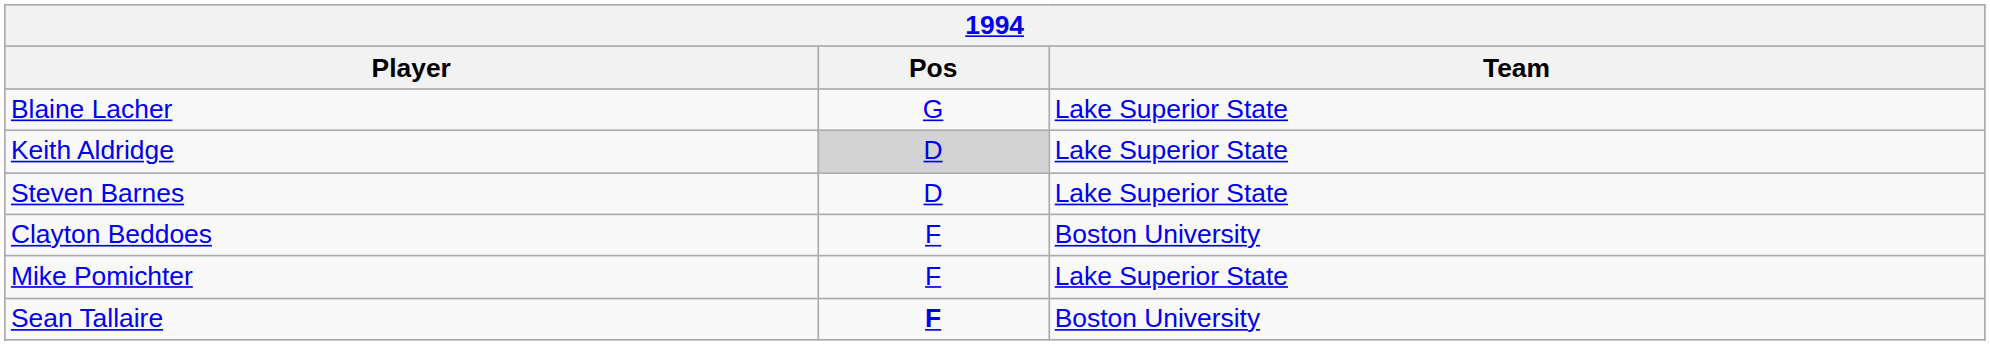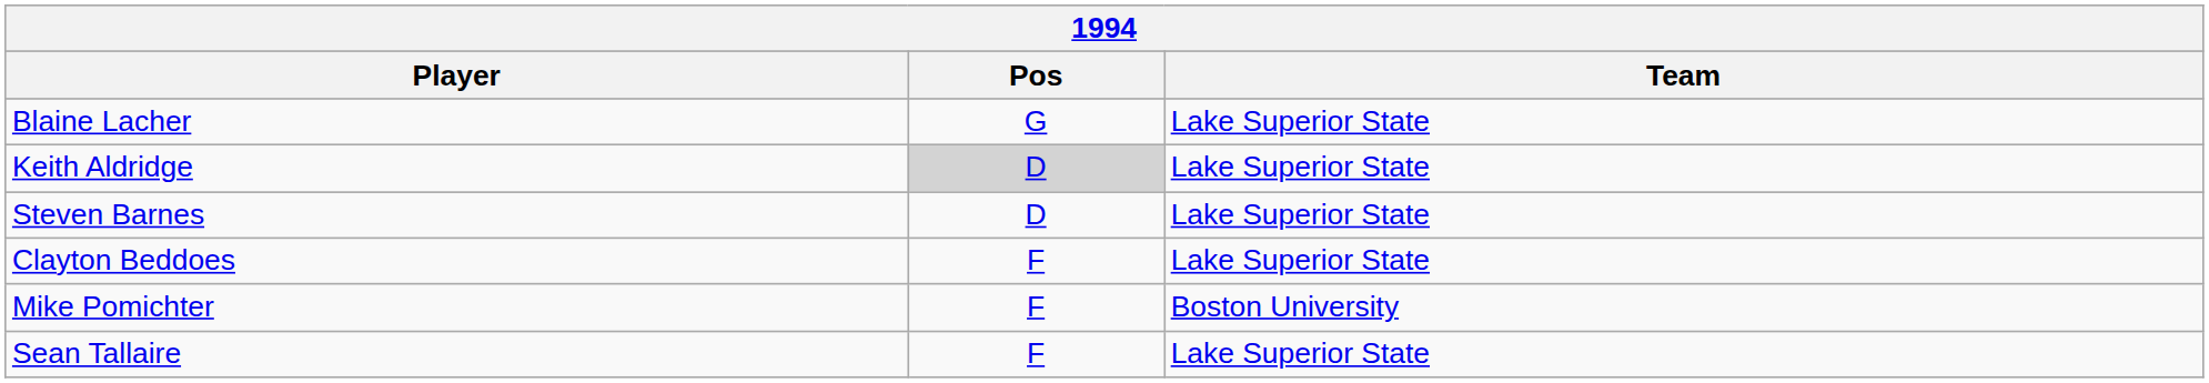Clayton Beddoes | Team: Boston University -> Lake Superior State
Mike Pomichter | Team: Lake Superior State -> Boston University
Sean Tallaire | Pos: bold -> normal
Sean Tallaire | Team: Boston University -> Lake Superior State
